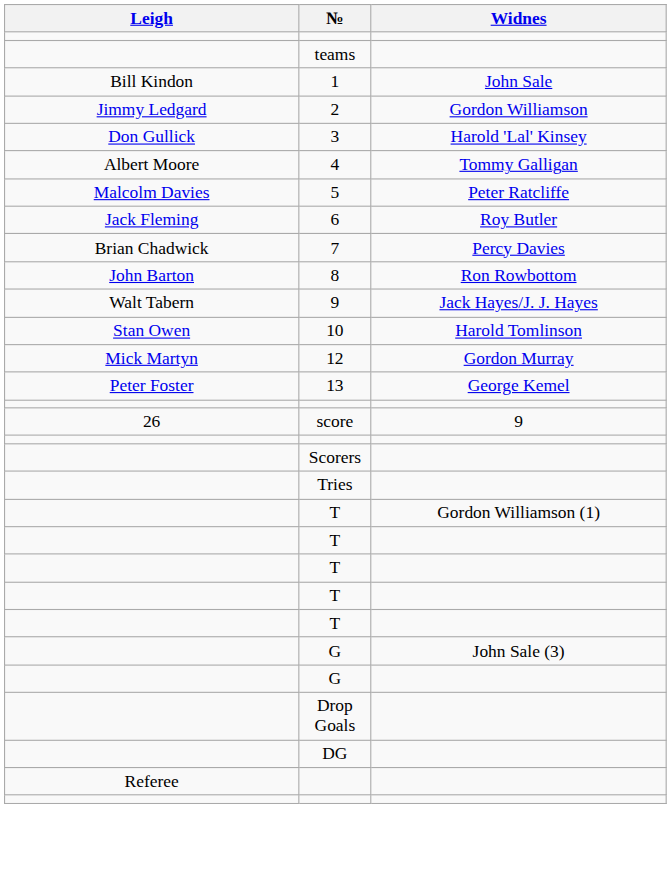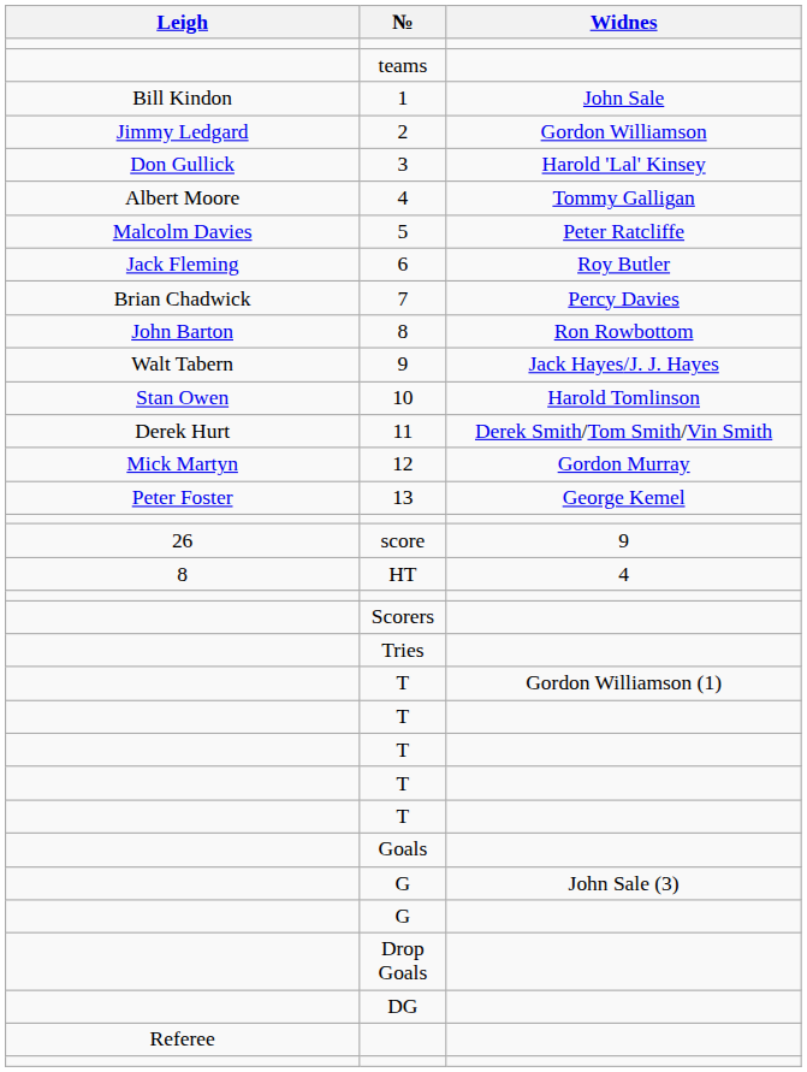+ row: Derek Hurt | 11 | Derek Smith/Tom Smith/Vin Smith
+ row: 8 | HT | 4
+ row: Goals
